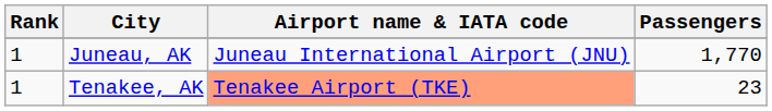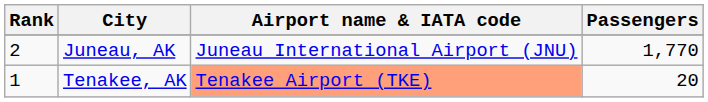Juneau, AK | Rank: 1 -> 2
Tenakee, AK | Passengers: 23 -> 20
